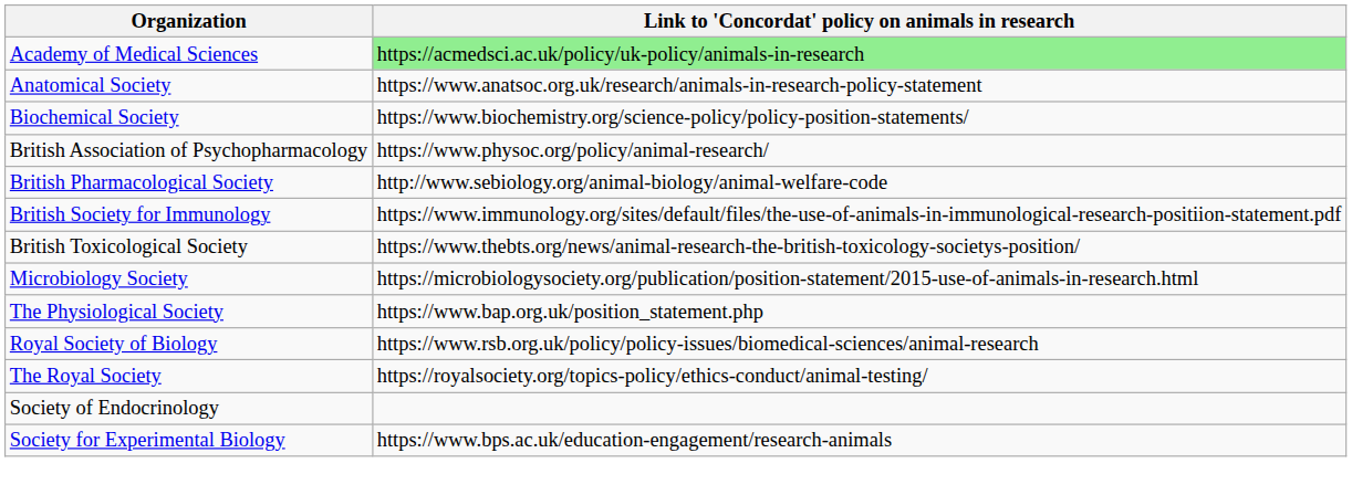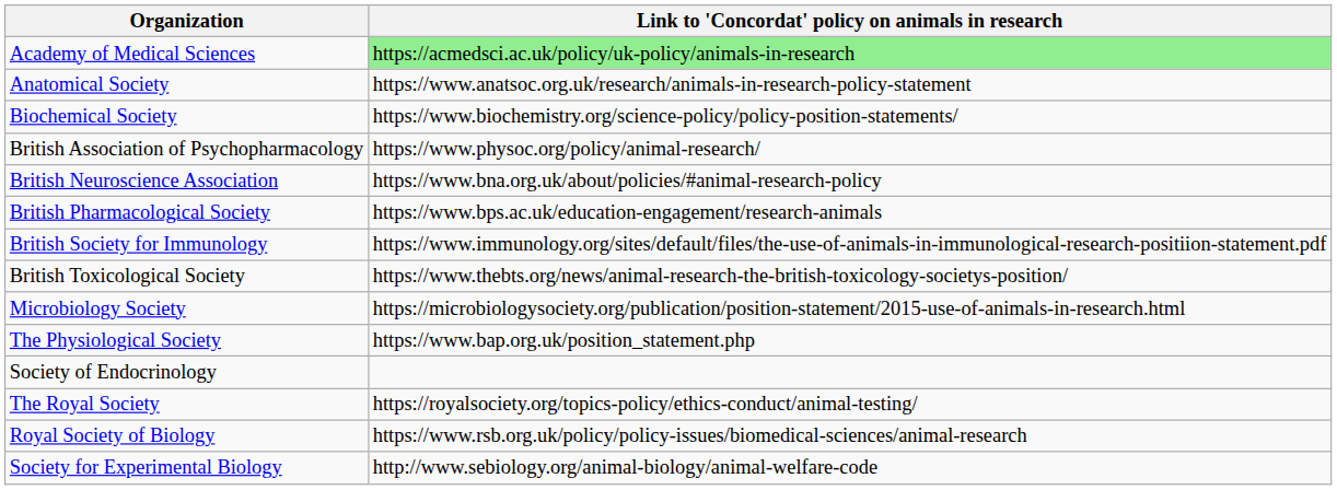+ row: British Neuroscience Association | https://www.bna.org.uk/about/policies/#animal-research-policy
British Pharmacological Society | Link to 'Concordat' policy on animals in research: http://www.sebiology.org/animal-biology/animal-welfare-code -> https://www.bps.ac.uk/education-engagement/research-animals
rows swapped: Royal Society of Biology <-> Society of Endocrinology
Society for Experimental Biology | Link to 'Concordat' policy on animals in research: https://www.bps.ac.uk/education-engagement/research-animals -> http://www.sebiology.org/animal-biology/animal-welfare-code
